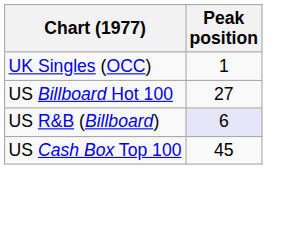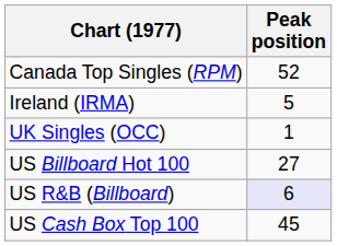+ row: Canada Top Singles (RPM) | 52
+ row: Ireland (IRMA) | 5
